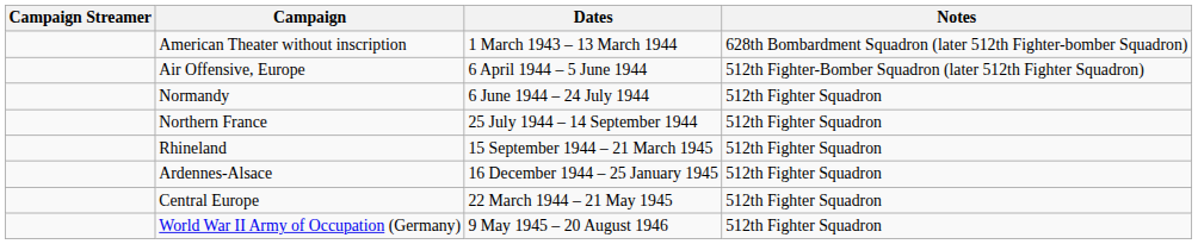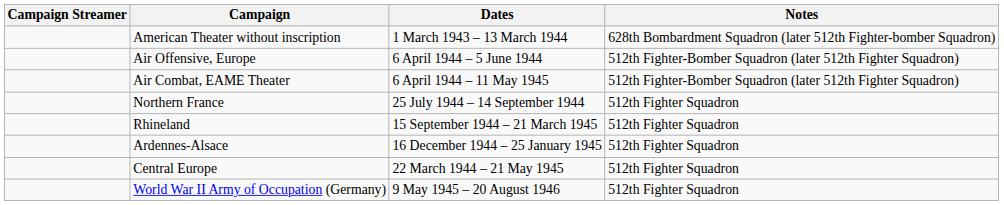+ row: Air Combat, EAME Theater | 6 April 1944 – 11 May 1945 | 512th Fighter-Bomber Squadron (later 512th Fighter Squadron)
- row: Normandy | 6 June 1944 – 24 July 1944 | 512th Fighter Squadron
